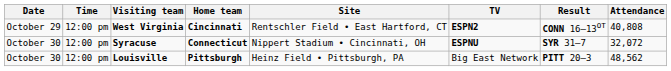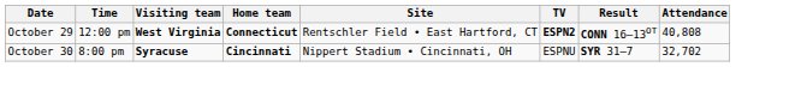West Virginia | Home team: Cincinnati -> Connecticut
Syracuse | Time: 12:00 pm -> 8:00 pm
Syracuse | Home team: Connecticut -> Cincinnati
Syracuse | TV: bold -> normal
Syracuse | Attendance: 32,072 -> 32,702
- row: October 30 | 12:00 pm | Louisville | Pittsburgh | Heinz Field • Pittsburgh, PA | Big East Network | PITT 20–3 | 48,562
